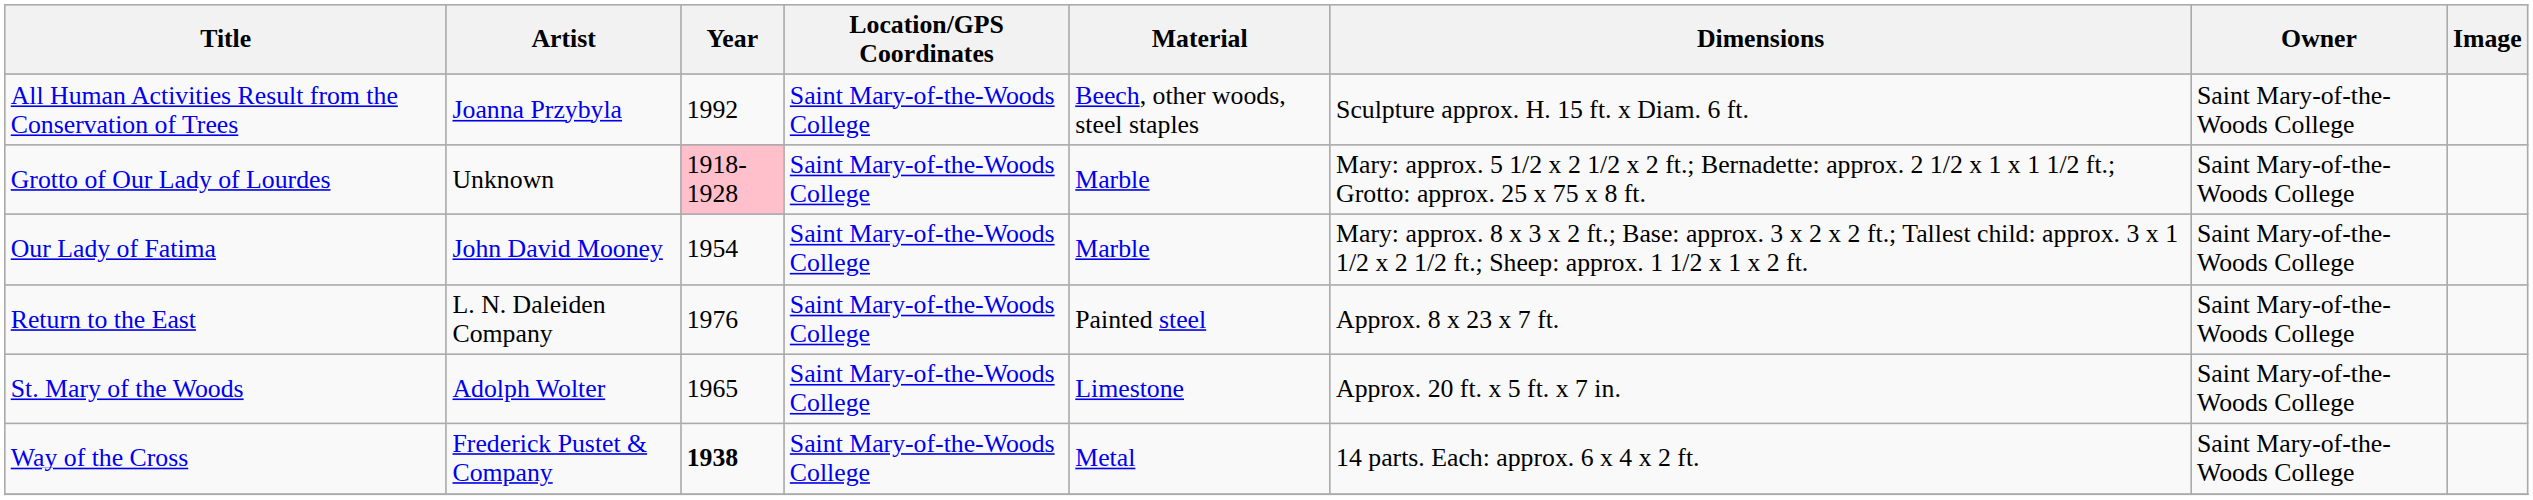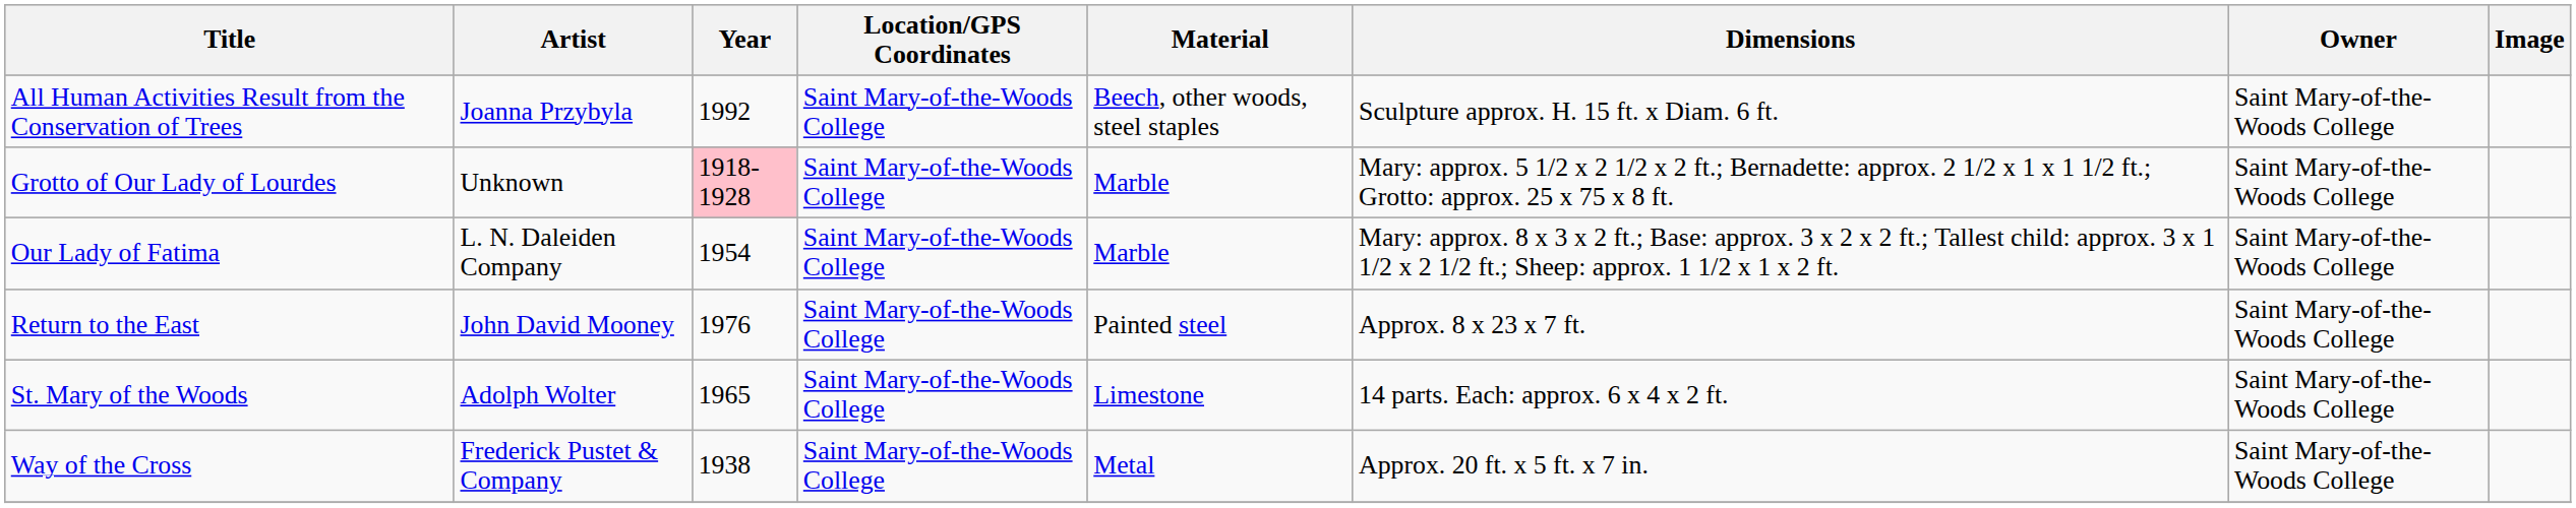Our Lady of Fatima | Artist: John David Mooney -> L. N. Daleiden Company
Return to the East | Artist: L. N. Daleiden Company -> John David Mooney
St. Mary of the Woods | Dimensions: Approx. 20 ft. x 5 ft. x 7 in. -> 14 parts. Each: approx. 6 x 4 x 2 ft.
Way of the Cross | Year: bold -> normal
Way of the Cross | Dimensions: 14 parts. Each: approx. 6 x 4 x 2 ft. -> Approx. 20 ft. x 5 ft. x 7 in.
